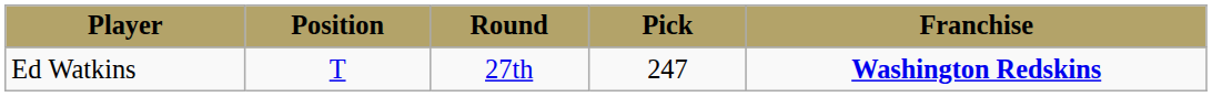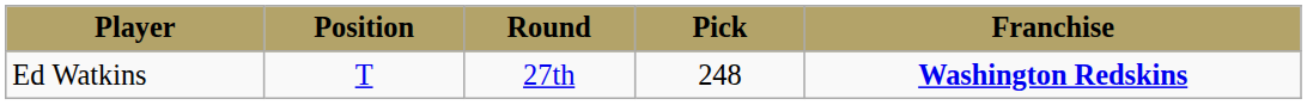Ed Watkins | Pick: 247 -> 248
